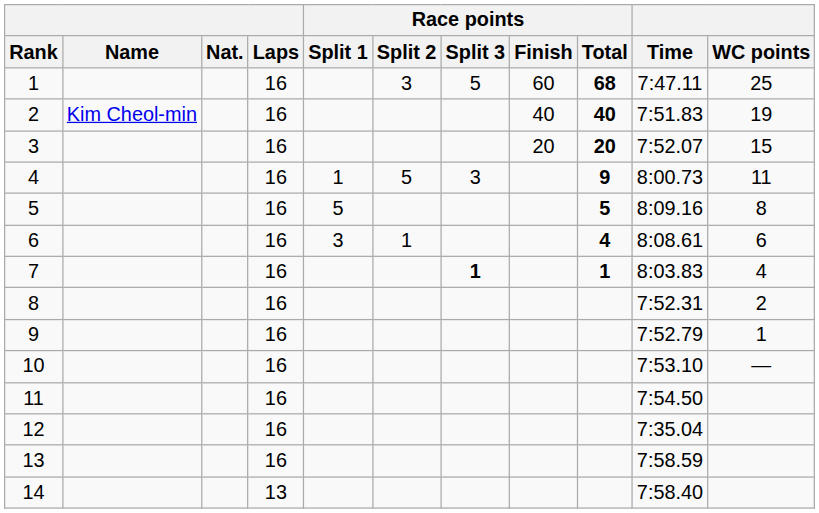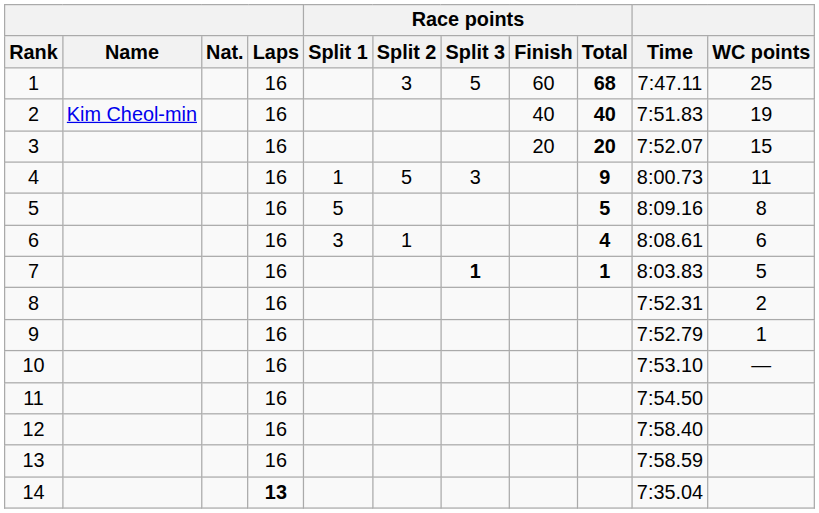7 | WC points: 4 -> 5
12 | Time: 7:35.04 -> 7:58.40
14 | Laps: normal -> bold
14 | Time: 7:58.40 -> 7:35.04
